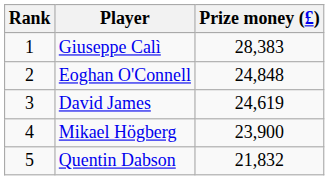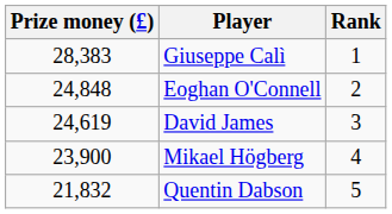columns swapped: Rank <-> Prize money (£)
